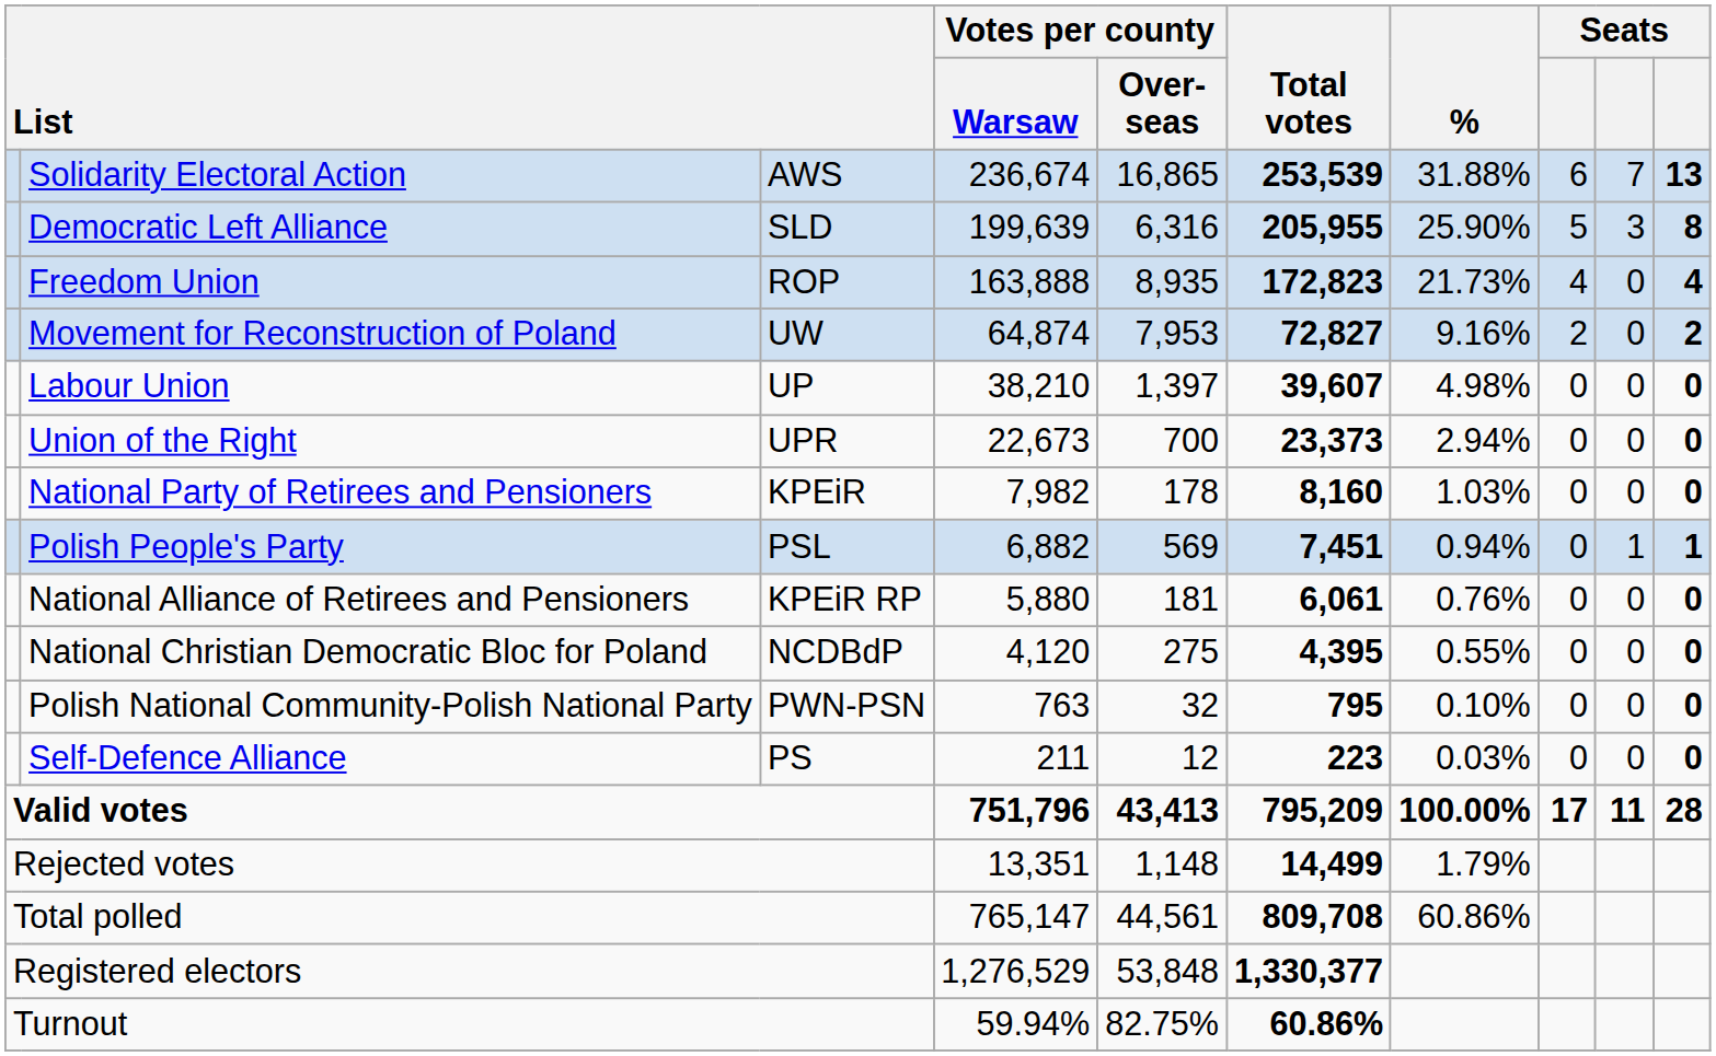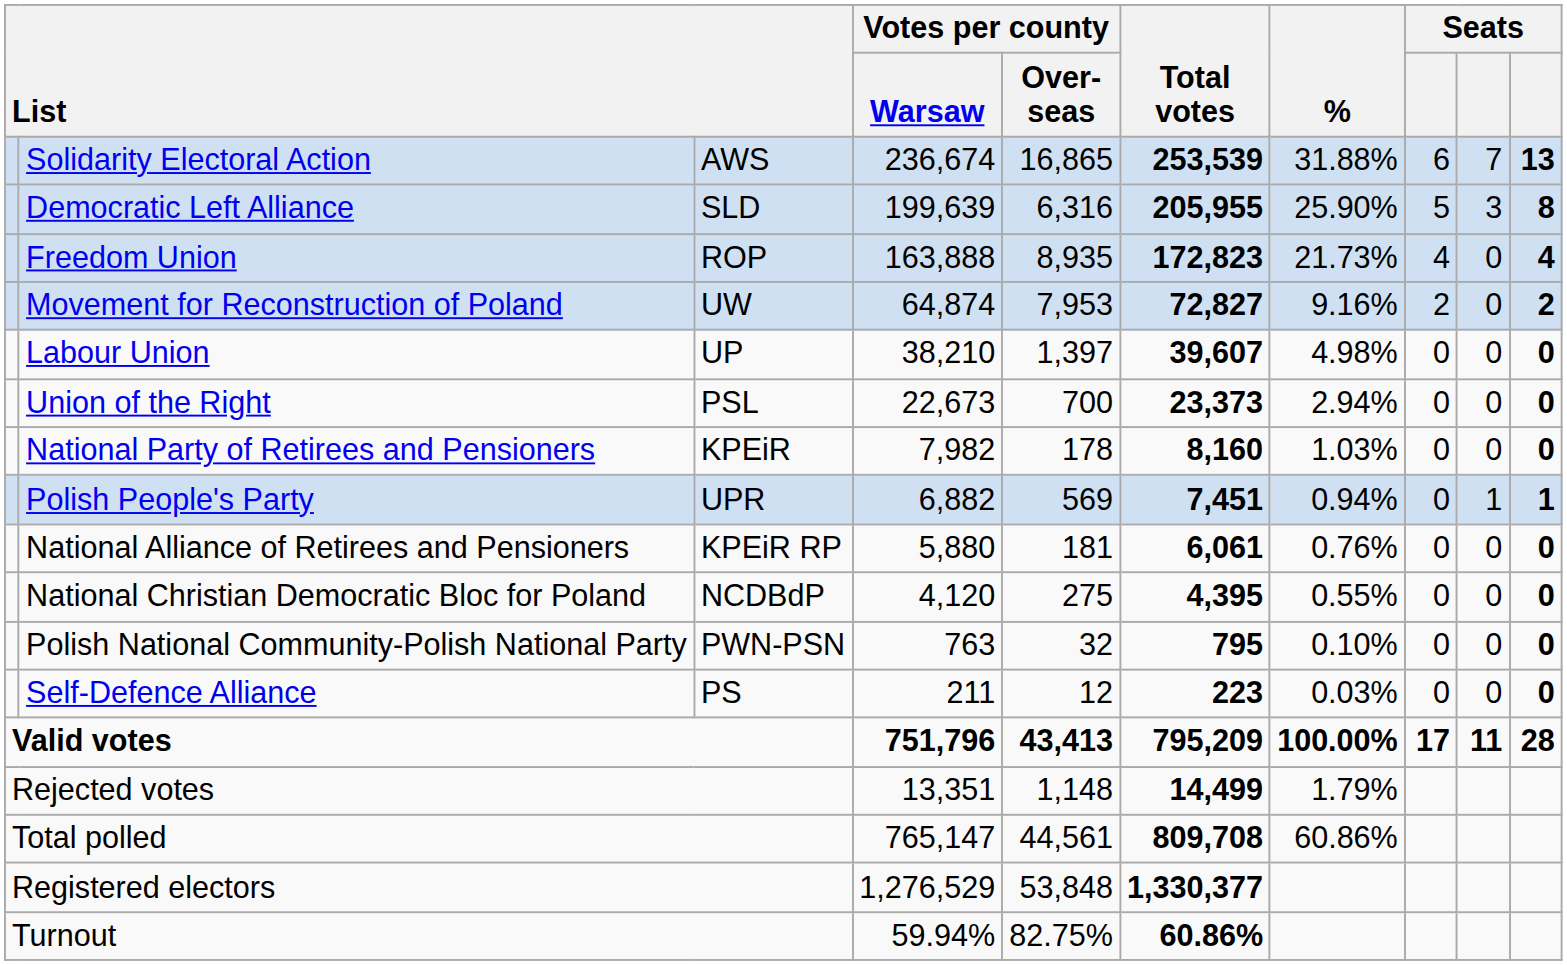Union of the Right | column 3: UPR -> PSL
Polish People's Party | column 3: PSL -> UPR
